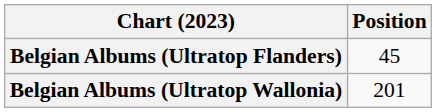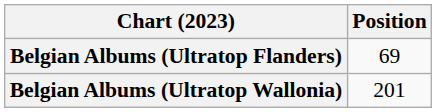Belgian Albums (Ultratop Flanders) | Position: 45 -> 69
